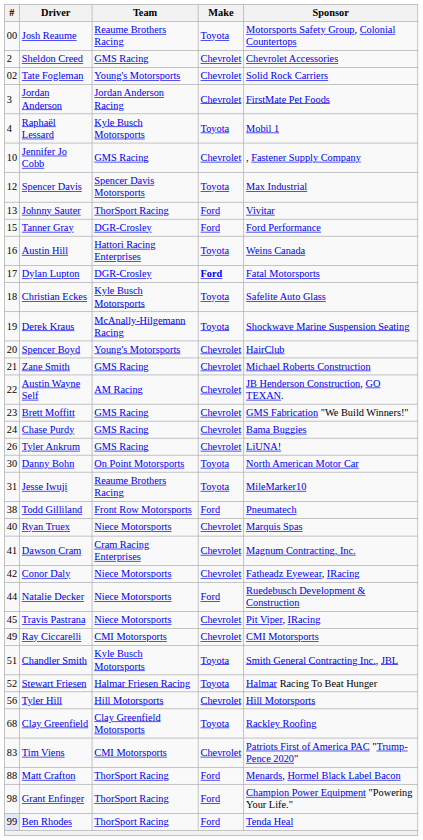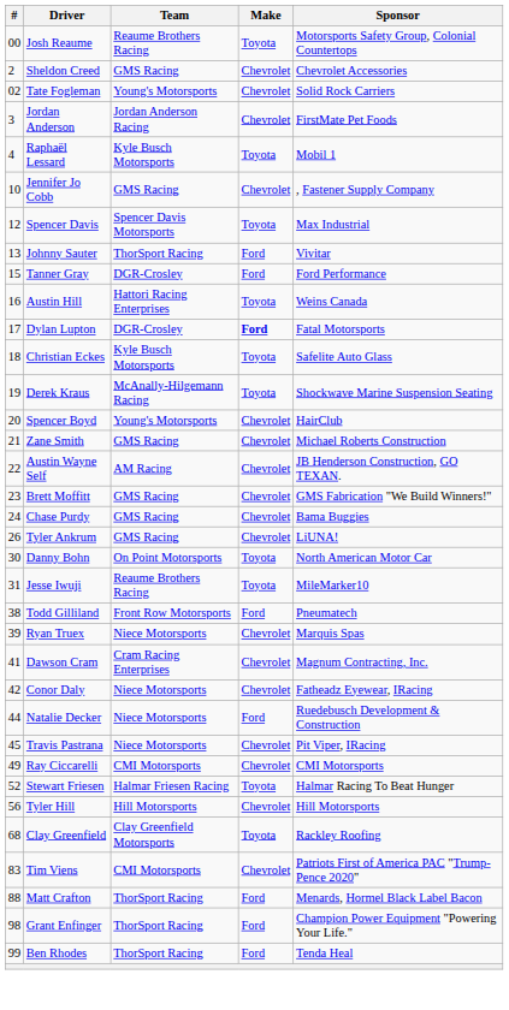Ryan Truex | #: 40 -> 39
- row: 51 | Chandler Smith | Kyle Busch Motorsports | Toyota | Smith General Contracting Inc., JBL
Ben Rhodes | #: lavender background -> no background
